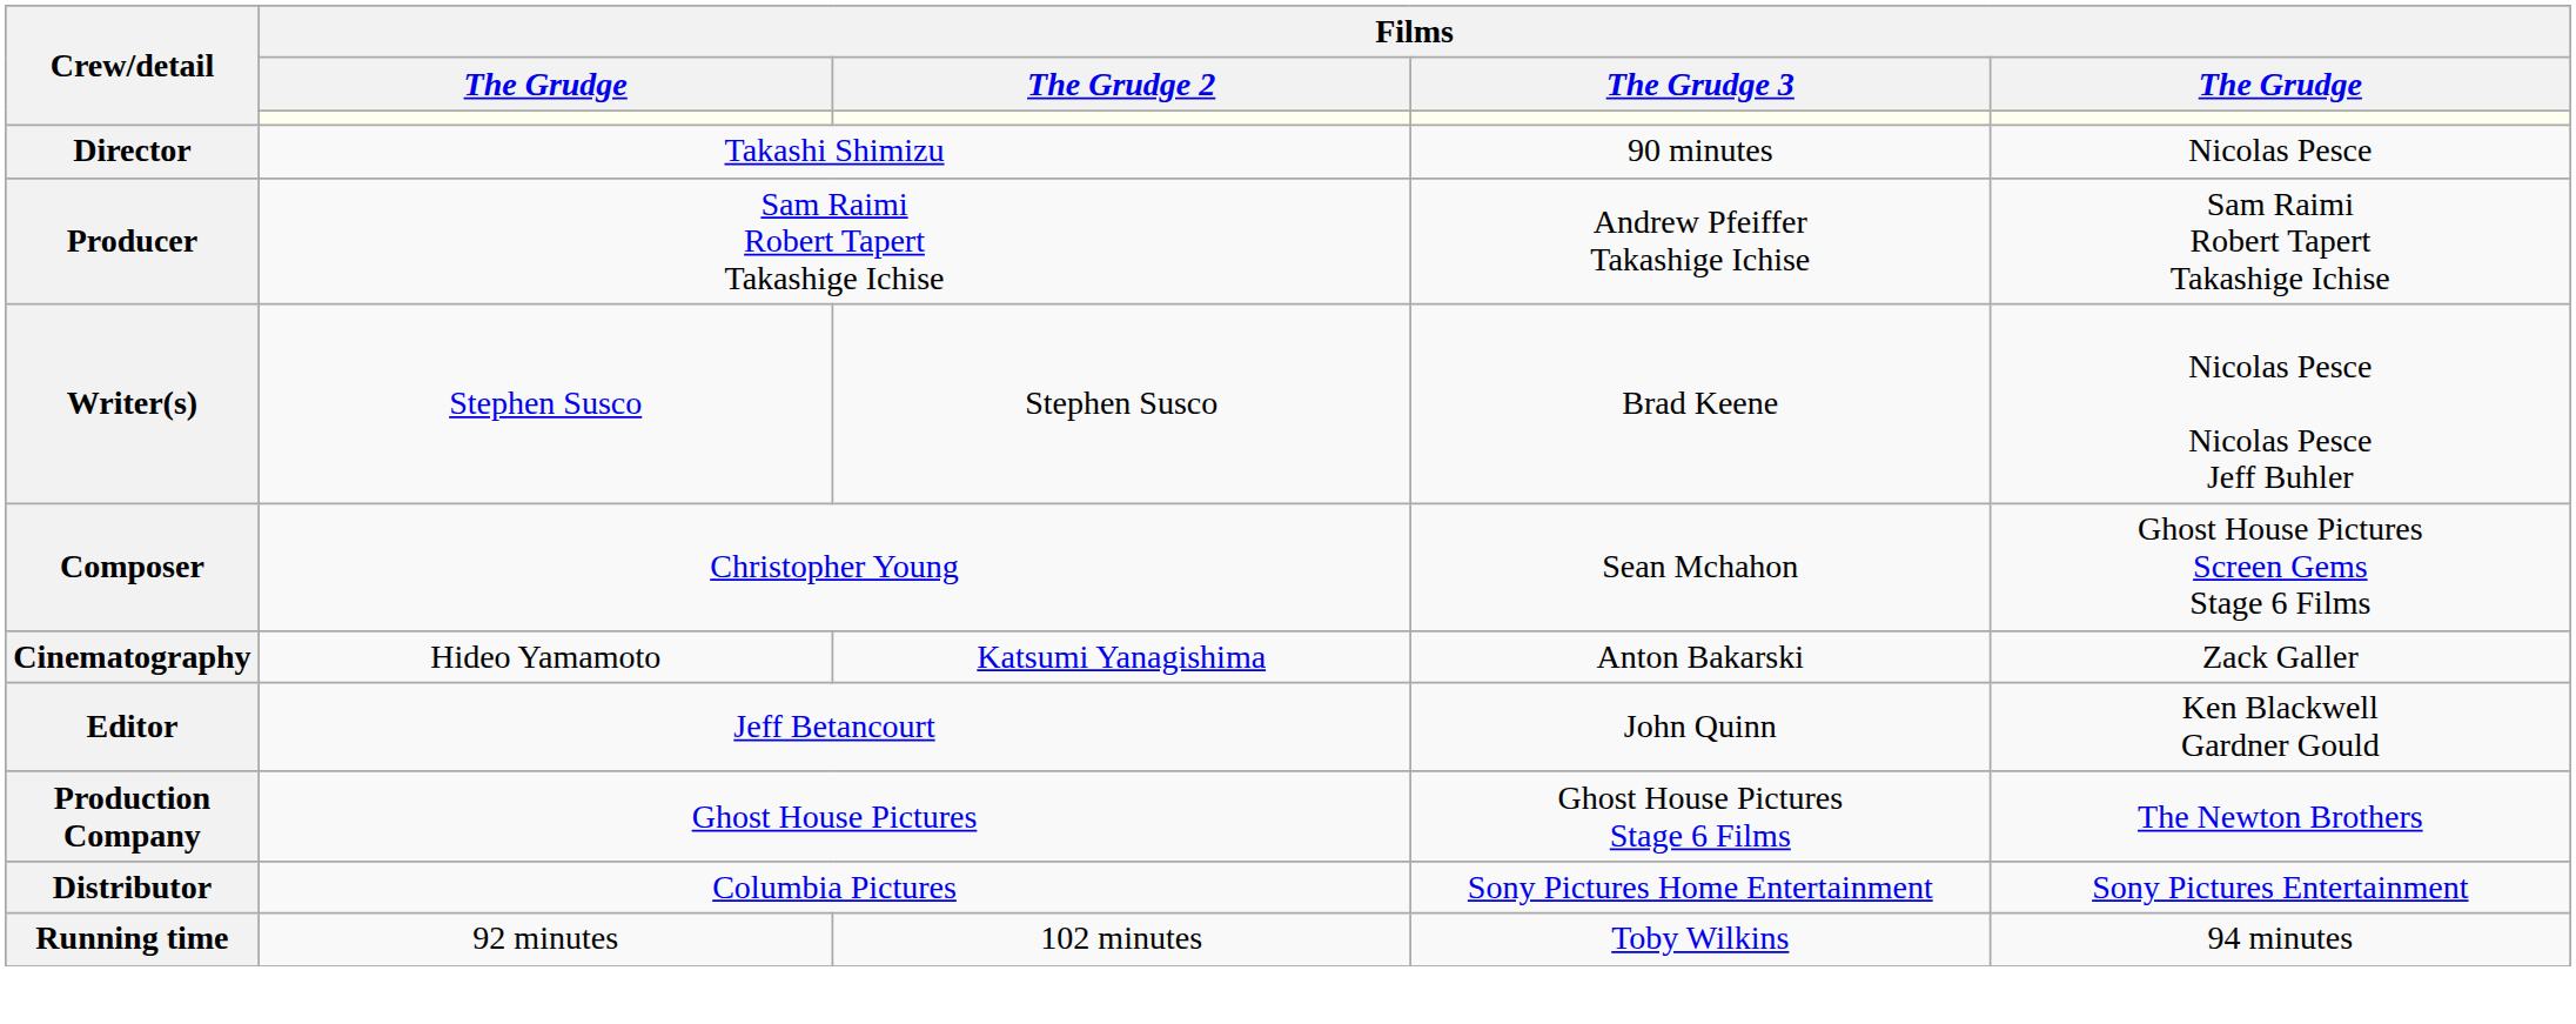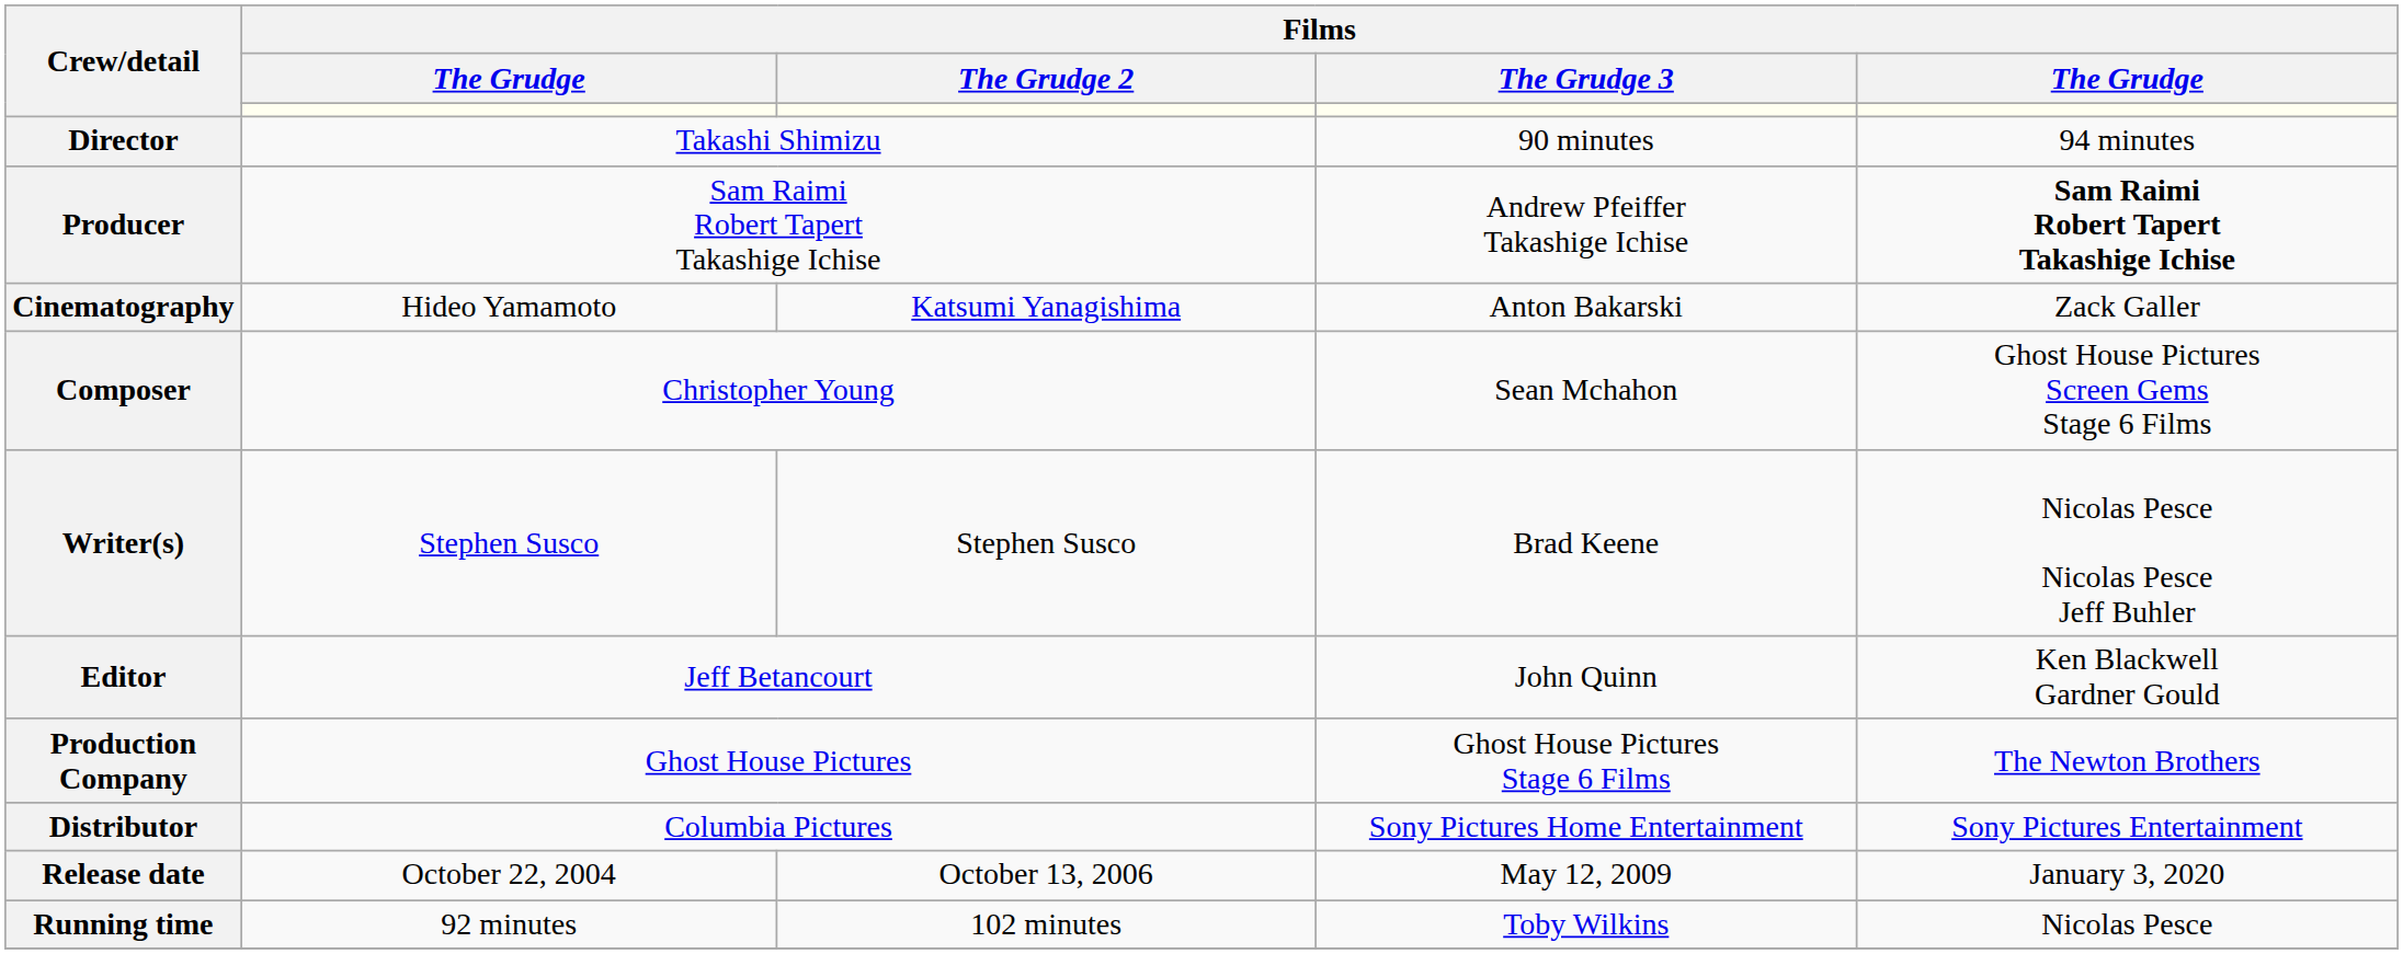Director | column 5: Nicolas Pesce -> 94 minutes
Producer | column 5: normal -> bold
rows swapped: Writer(s) <-> Cinematography
+ row: Release date | October 22, 2004 | October 13, 2006 | May 12, 2009 | January 3, 2020
Running time | column 5: 94 minutes -> Nicolas Pesce
